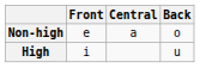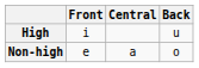rows swapped: High <-> Non-high
